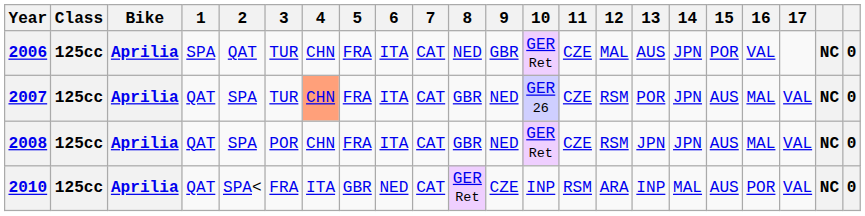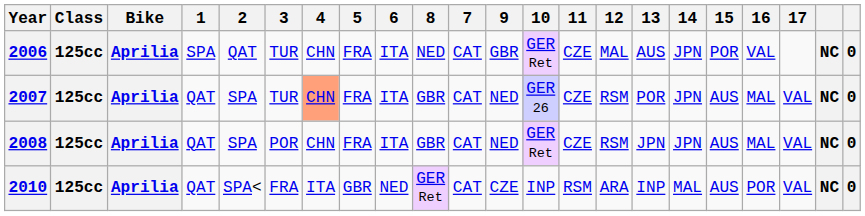columns swapped: 7 <-> 8
